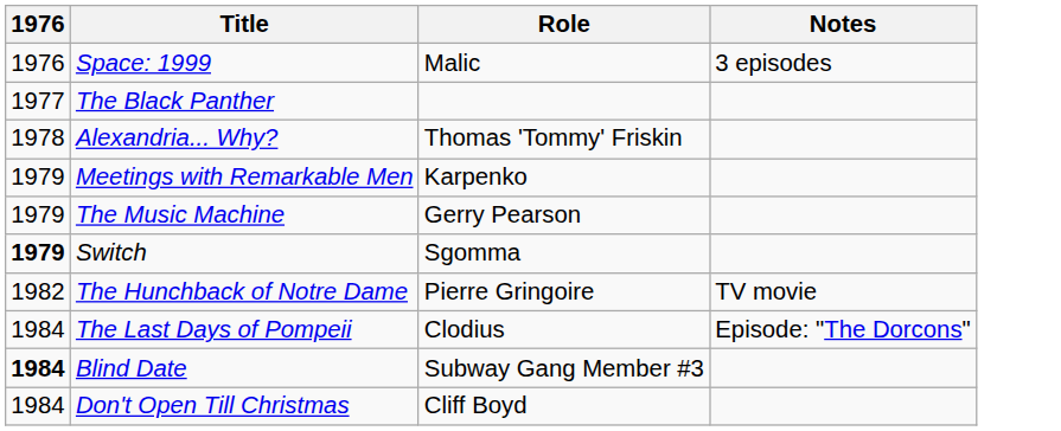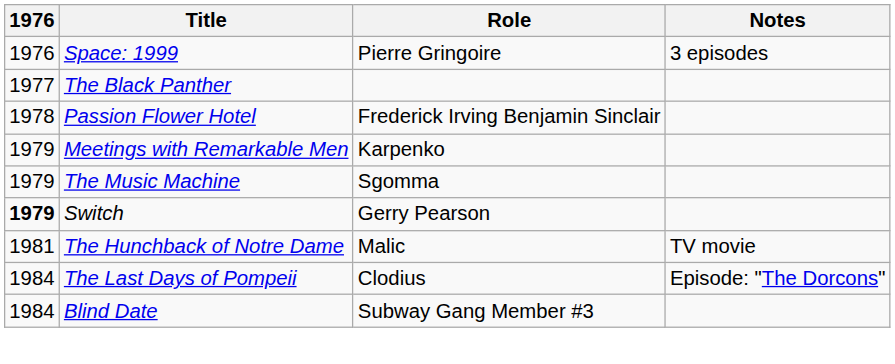Space: 1999 | Role: Malic -> Pierre Gringoire
+ row: 1978 | Passion Flower Hotel | Frederick Irving Benjamin Sinclair
- row: 1978 | Alexandria... Why? | Thomas 'Tommy' Friskin
The Music Machine | Role: Gerry Pearson -> Sgomma
Switch | Role: Sgomma -> Gerry Pearson
The Hunchback of Notre Dame | 1976: 1982 -> 1981
The Hunchback of Notre Dame | Role: Pierre Gringoire -> Malic
Blind Date | 1976: bold -> normal
- row: 1984 | Don't Open Till Christmas | Cliff Boyd
